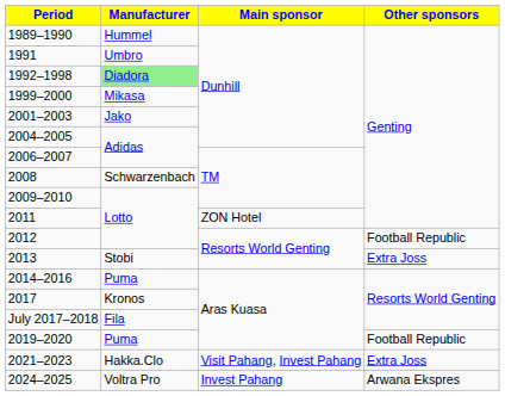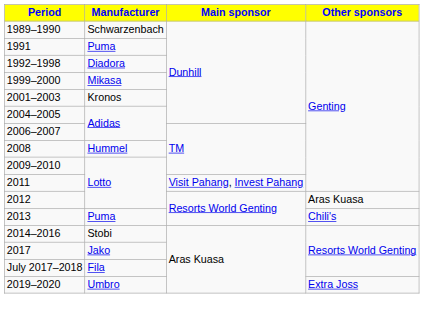1989–1990 | Manufacturer: Hummel -> Schwarzenbach
1991 | Manufacturer: Umbro -> Puma
1992–1998 | Manufacturer: lightgreen background -> no background
2001–2003 | Manufacturer: Jako -> Kronos
2008 | Manufacturer: Schwarzenbach -> Hummel
2011 | Main sponsor: ZON Hotel -> Visit Pahang, Invest Pahang
2012 | Other sponsors: Football Republic -> Aras Kuasa
2013 | Manufacturer: Stobi -> Puma
2013 | Other sponsors: Extra Joss -> Chili's
2014–2016 | Manufacturer: Puma -> Stobi
2017 | Manufacturer: Kronos -> Jako
2019–2020 | Manufacturer: Puma -> Umbro
2019–2020 | Other sponsors: Football Republic -> Extra Joss
- row: 2021–2023 | Hakka.Clo | Visit Pahang, Invest Pahang | Extra Joss
- row: 2024–2025 | Voltra Pro | Invest Pahang | Arwana Ekspres
